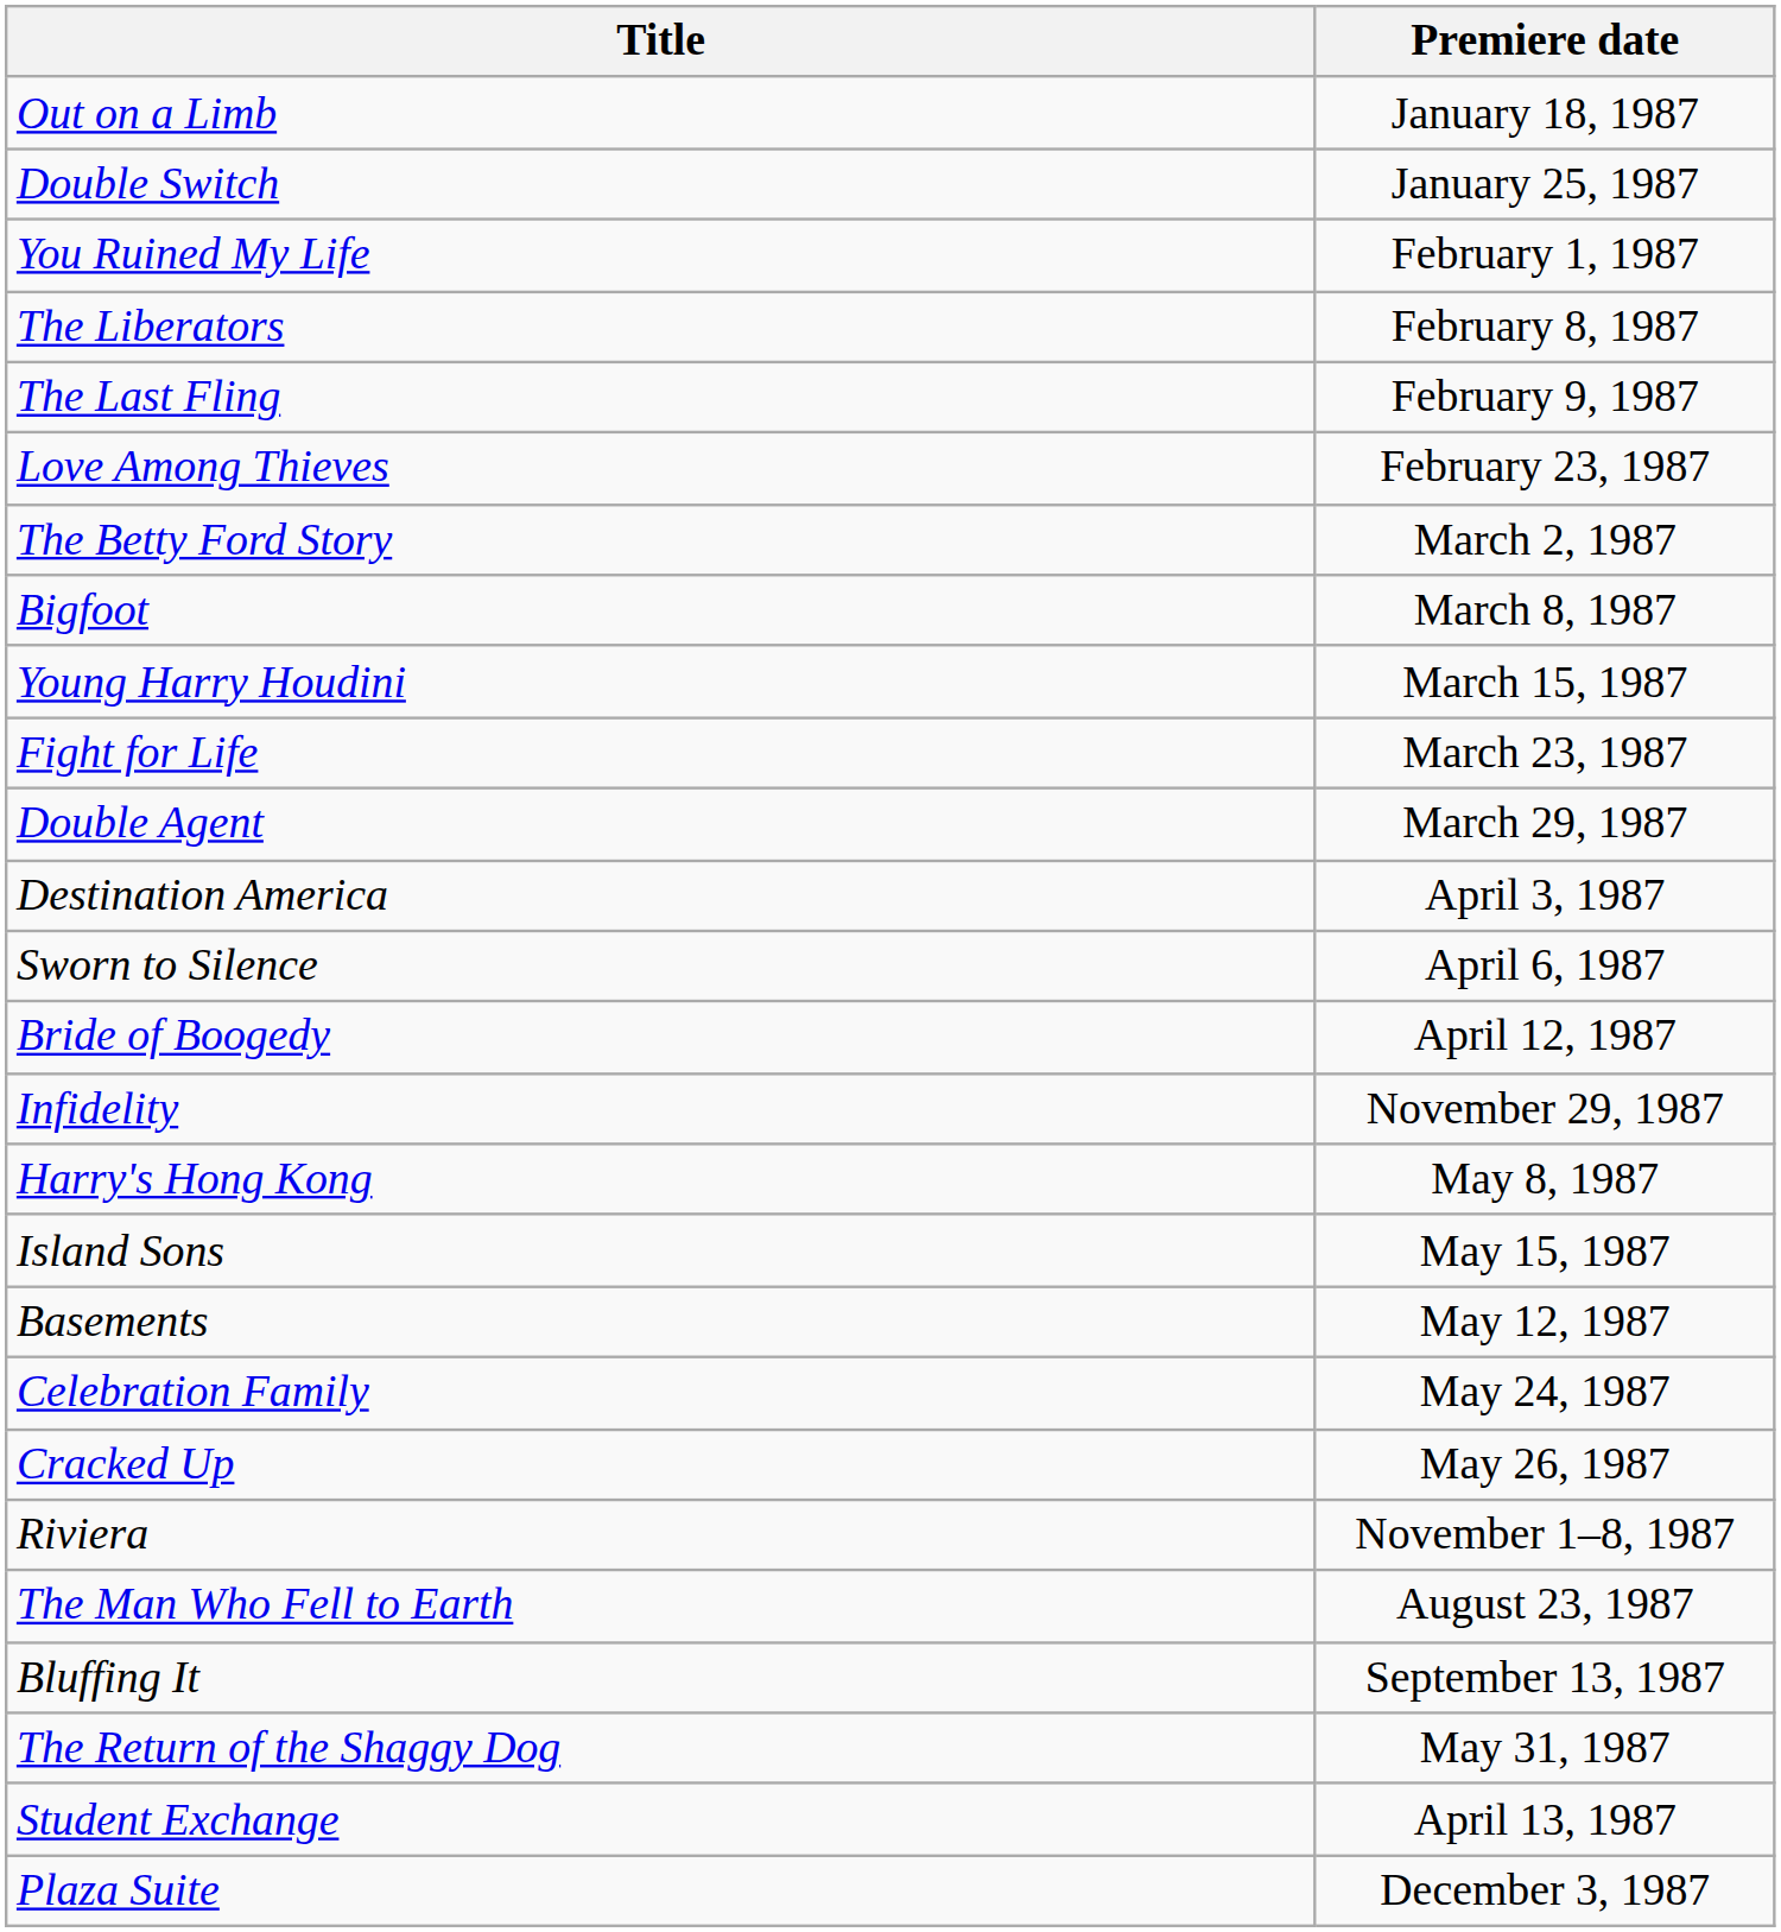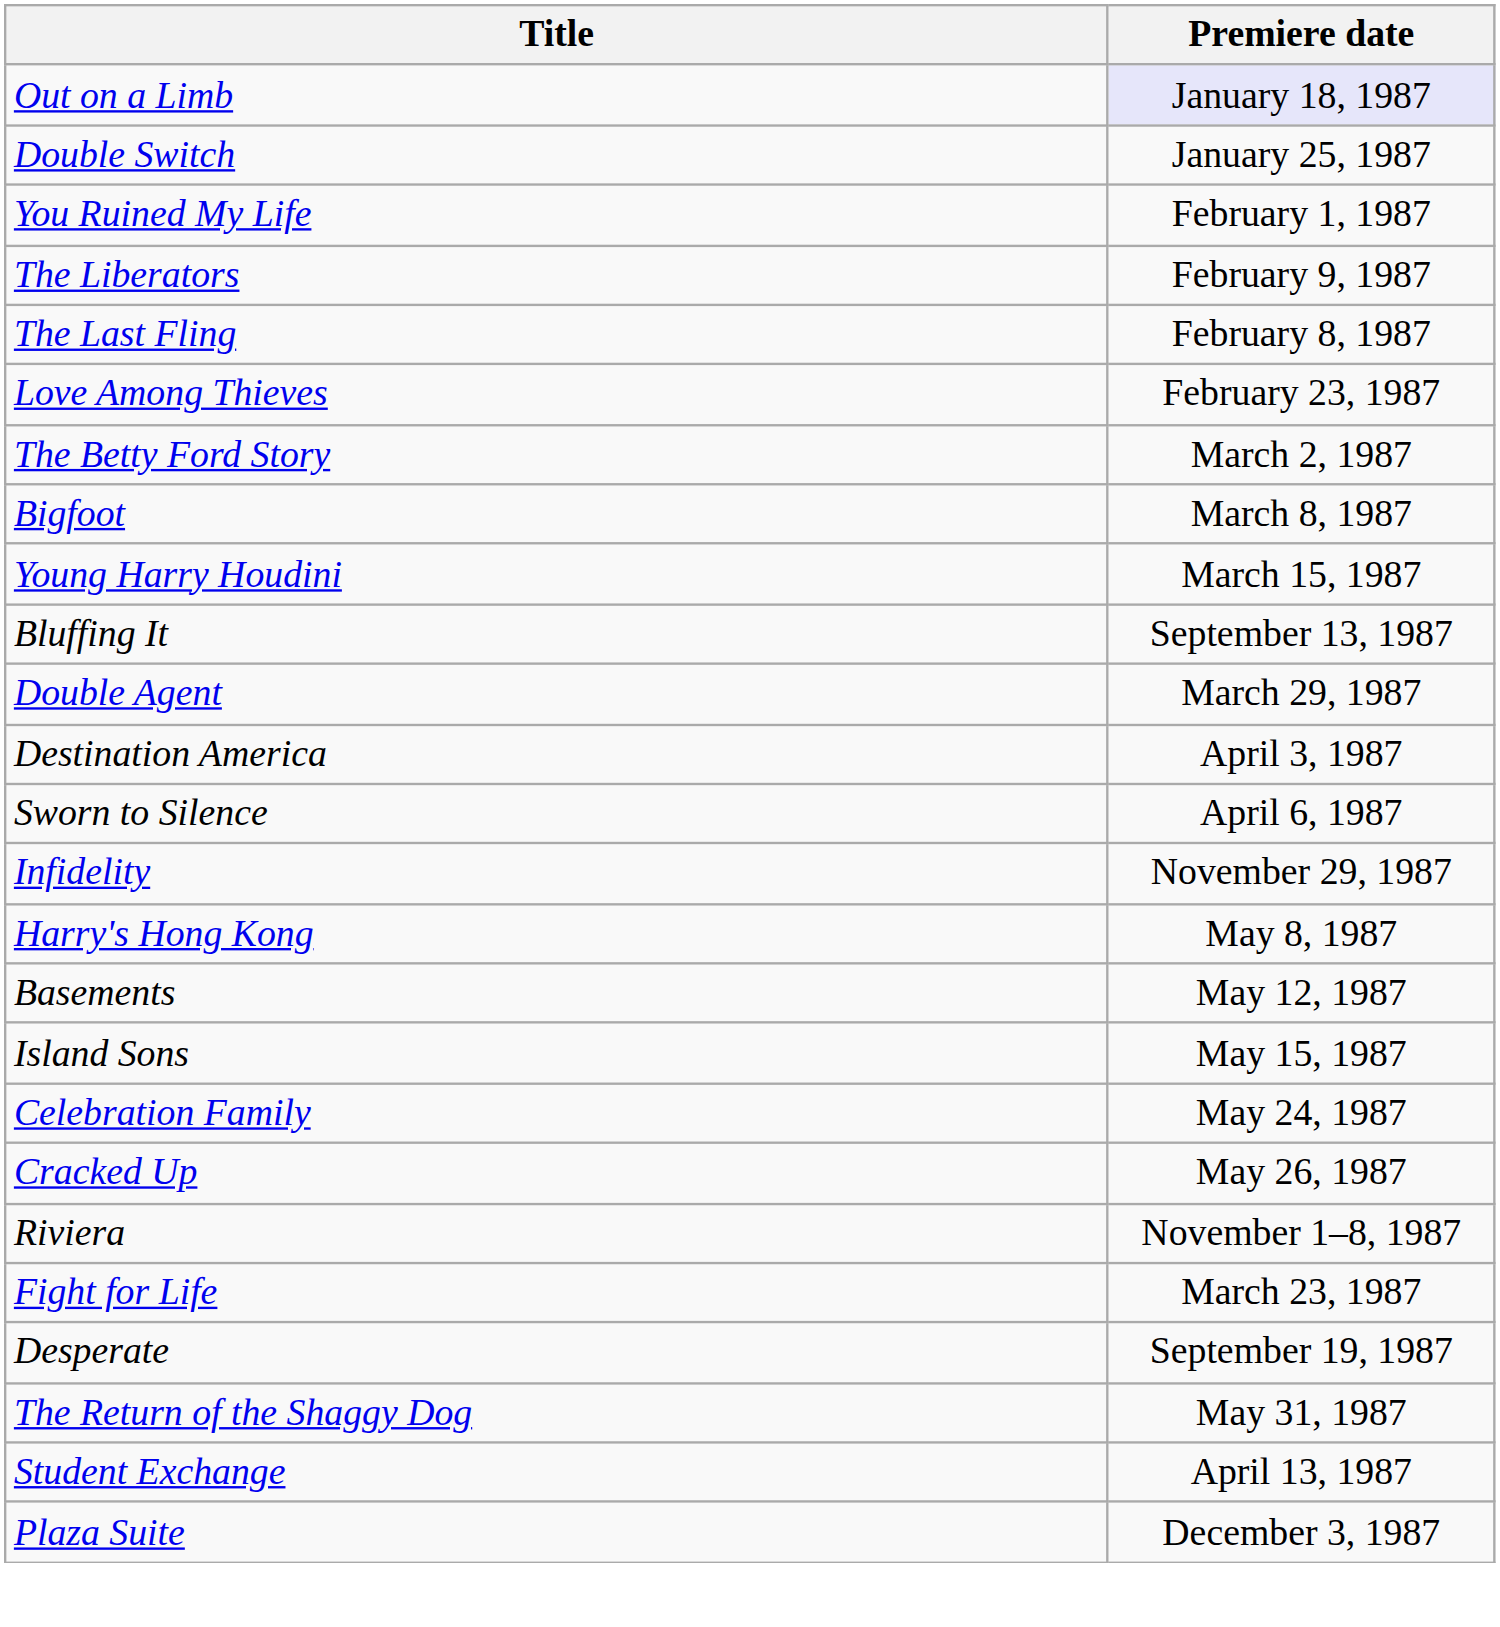Out on a Limb | Premiere date: no background -> lavender background
The Liberators | Premiere date: February 8, 1987 -> February 9, 1987
The Last Fling | Premiere date: February 9, 1987 -> February 8, 1987
rows swapped: Fight for Life <-> Bluffing It
- row: Bride of Boogedy | April 12, 1987
rows swapped: Basements <-> Island Sons
- row: The Man Who Fell to Earth | August 23, 1987
+ row: Desperate | September 19, 1987
